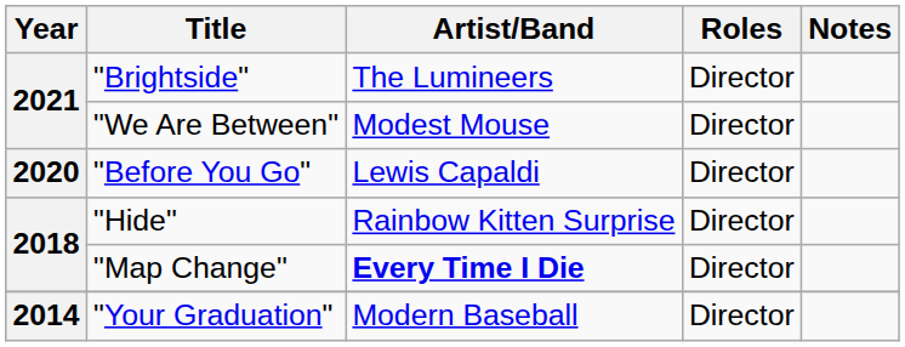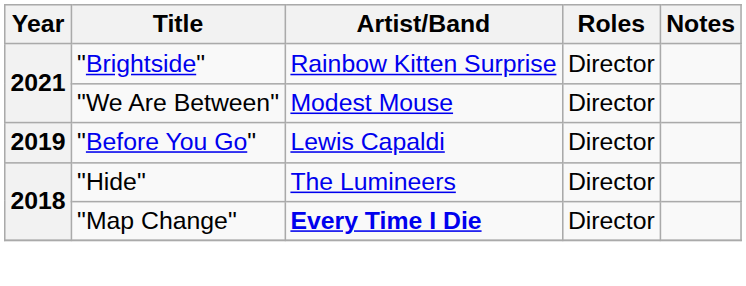"Brightside" | Artist/Band: The Lumineers -> Rainbow Kitten Surprise
"Before You Go" | Year: 2020 -> 2019
"Hide" | Artist/Band: Rainbow Kitten Surprise -> The Lumineers
- row: 2014 | "Your Graduation" | Modern Baseball | Director
